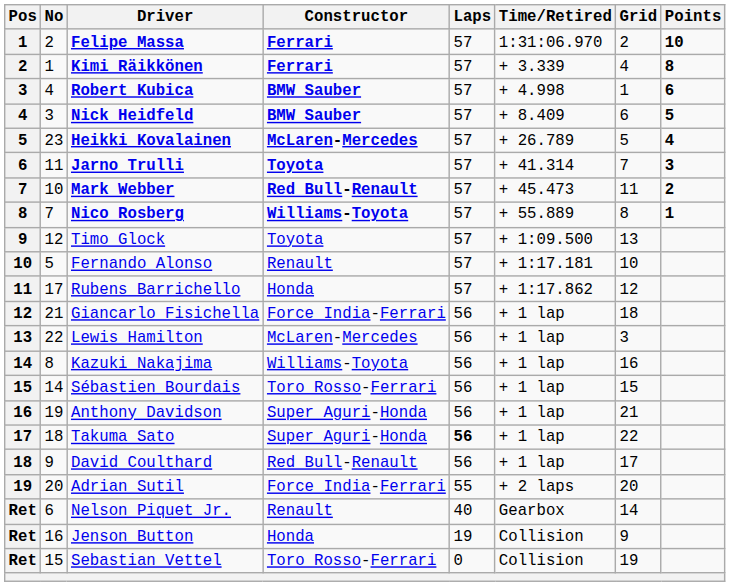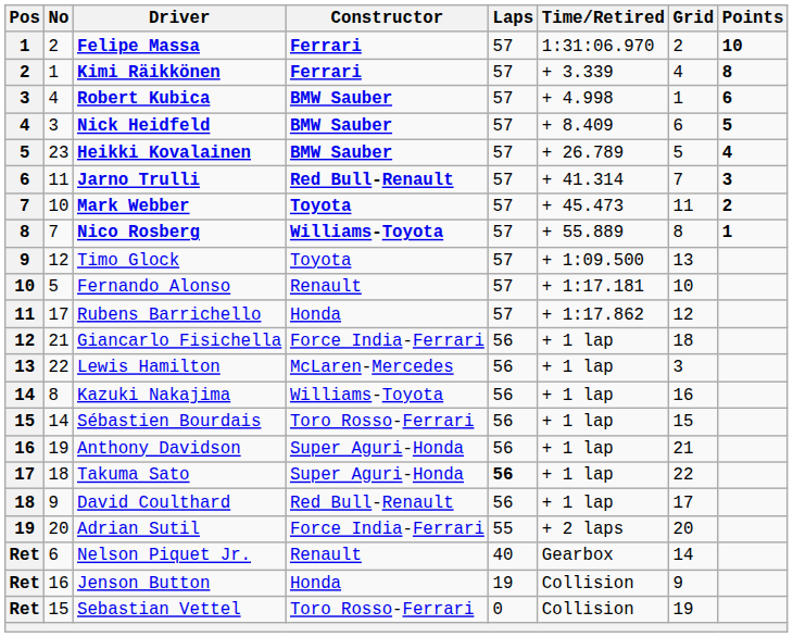Heikki Kovalainen | Constructor: McLaren-Mercedes -> BMW Sauber
Jarno Trulli | Constructor: Toyota -> Red Bull-Renault
Mark Webber | Constructor: Red Bull-Renault -> Toyota
